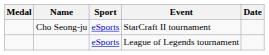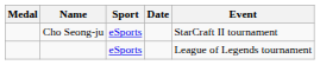columns swapped: Event <-> Date
